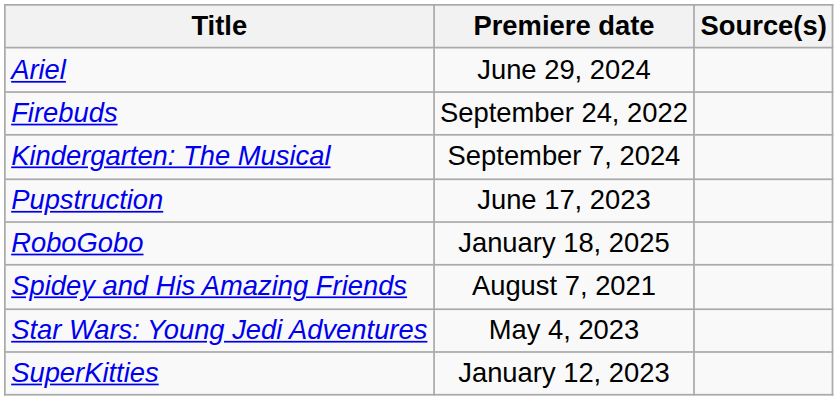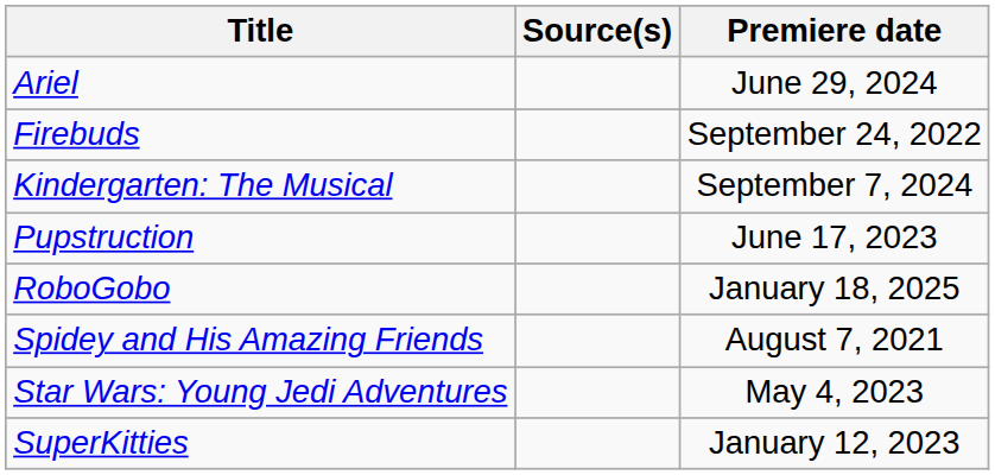columns swapped: Premiere date <-> Source(s)
